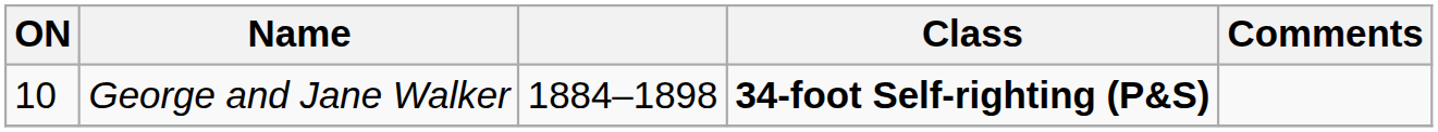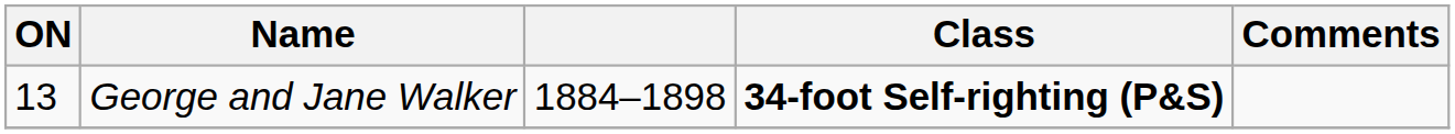George and Jane Walker | ON: 10 -> 13
